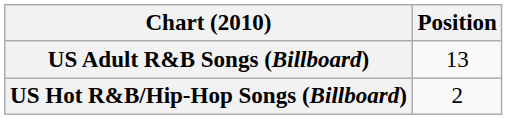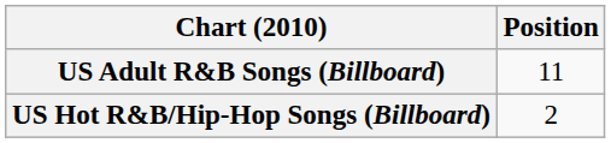US Adult R&B Songs (Billboard) | Position: 13 -> 11
